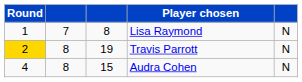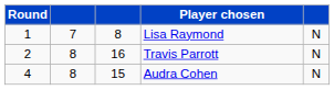Travis Parrott | Round: gold background -> no background
Travis Parrott | column 3: 19 -> 16
